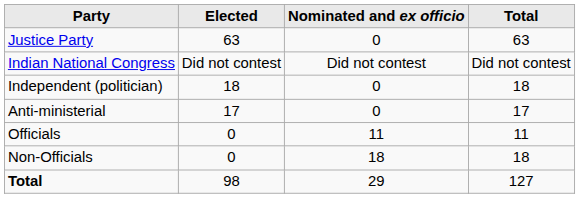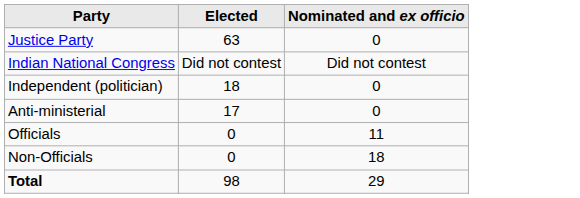- column: Total | 63 | Did not contest | 18 | 17 | 11 | 18 | 127
